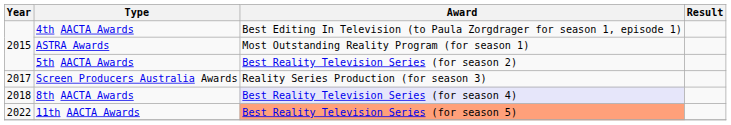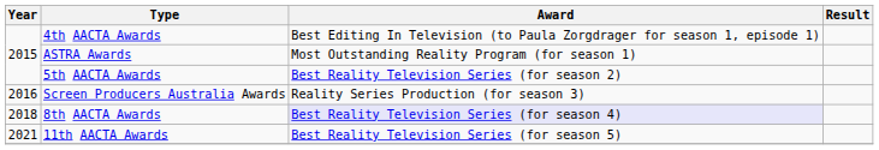Screen Producers Australia Awards | Year: 2017 -> 2016
11th AACTA Awards | Year: 2022 -> 2021
11th AACTA Awards | Award: lightsalmon background -> no background
